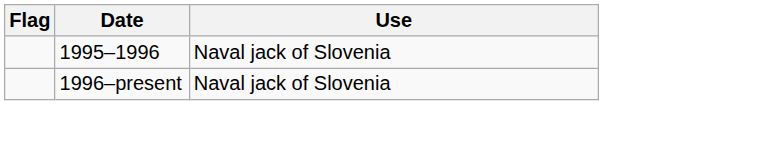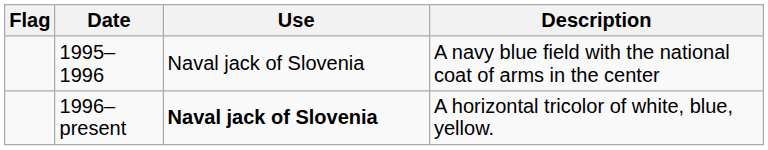+ column: Description | A navy blue field with the national coat of arms in the center | A horizontal tricolor of white, blue, yellow.
1996–present | Use: normal -> bold
